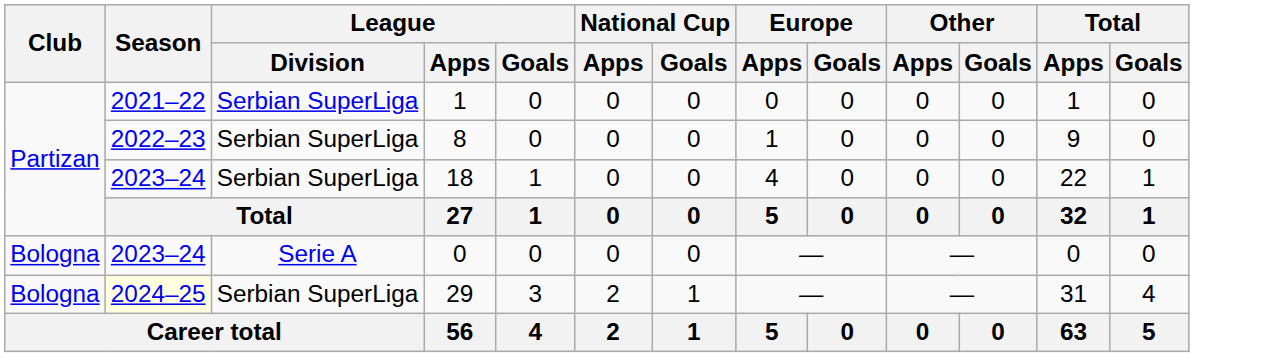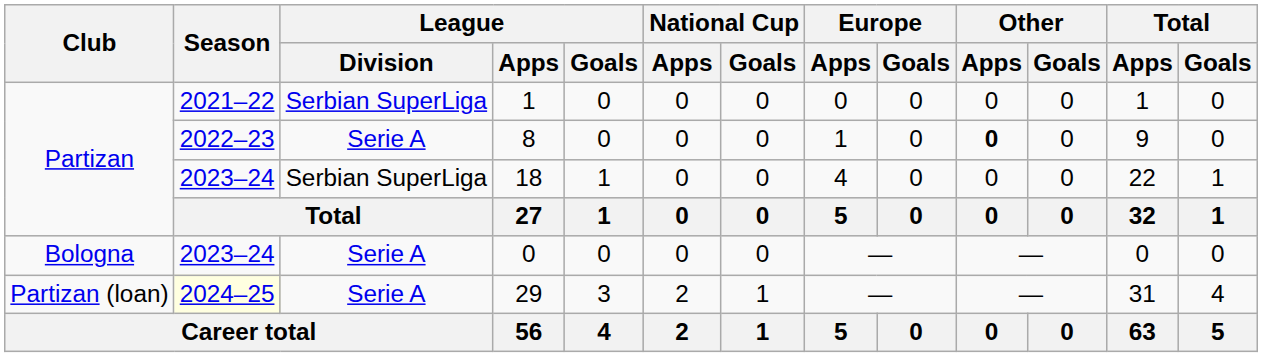8 | League / Division: Serbian SuperLiga -> Serie A
8 | Other / Apps: normal -> bold
29 | Club: Bologna -> Partizan (loan)
29 | League / Division: Serbian SuperLiga -> Serie A
